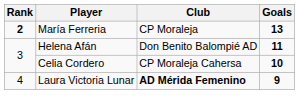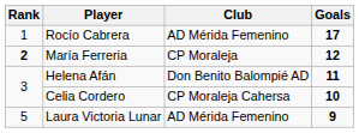+ row: 1 | Rocío Cabrera | AD Mérida Femenino | 17
María Ferreria | Goals: 13 -> 12
Laura Victoria Lunar | Rank: 4 -> 5
Laura Victoria Lunar | Club: bold -> normal
